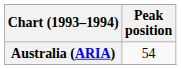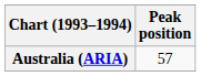Australia (ARIA) | Peak position: 54 -> 57
